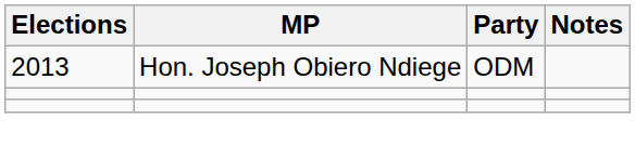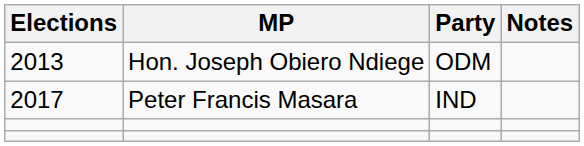+ row: 2017 | Peter Francis Masara | IND
